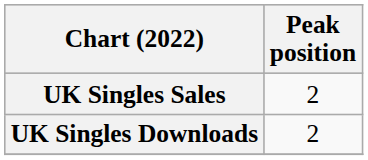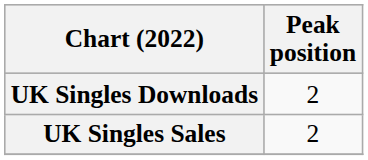rows swapped: UK Singles Downloads <-> UK Singles Sales
